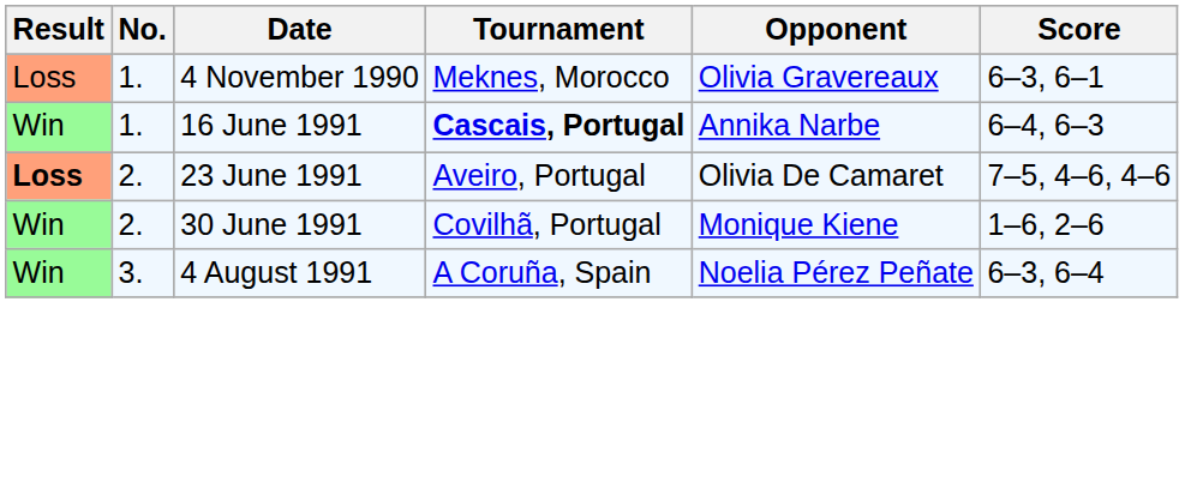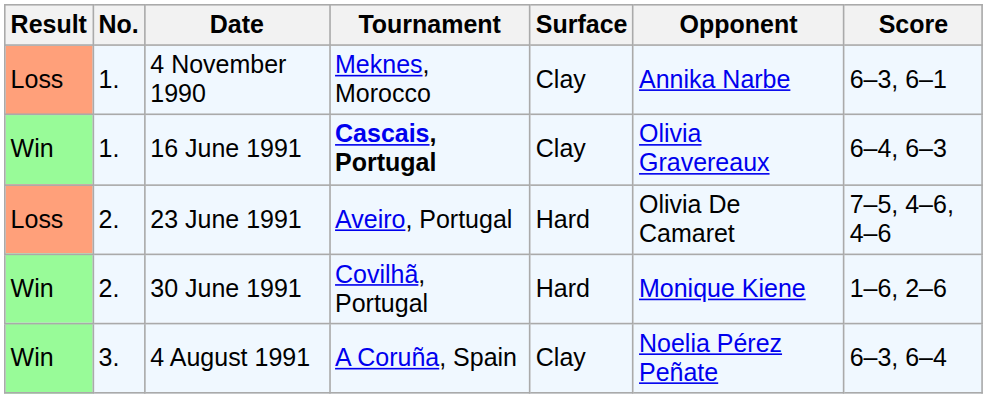+ column: Surface | Clay | Clay | Hard | Hard | Clay
4 November 1990 | Opponent: Olivia Gravereaux -> Annika Narbe
16 June 1991 | Opponent: Annika Narbe -> Olivia Gravereaux
23 June 1991 | Result: bold -> normal
